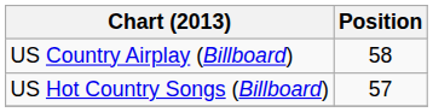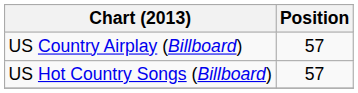US Country Airplay (Billboard) | Position: 58 -> 57
